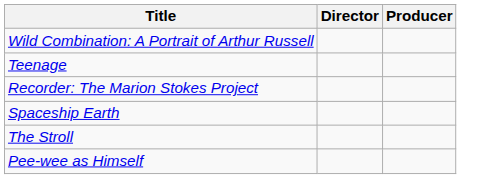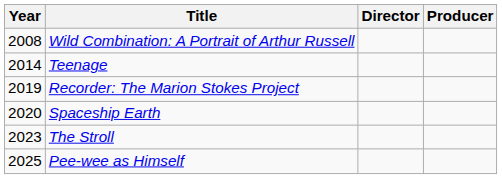+ column: Year | 2008 | 2014 | 2019 | 2020 | 2023 | 2025
